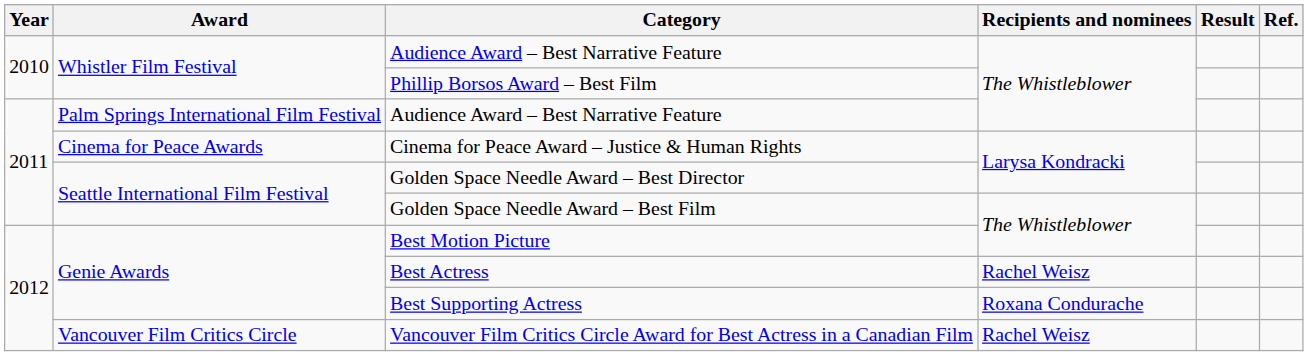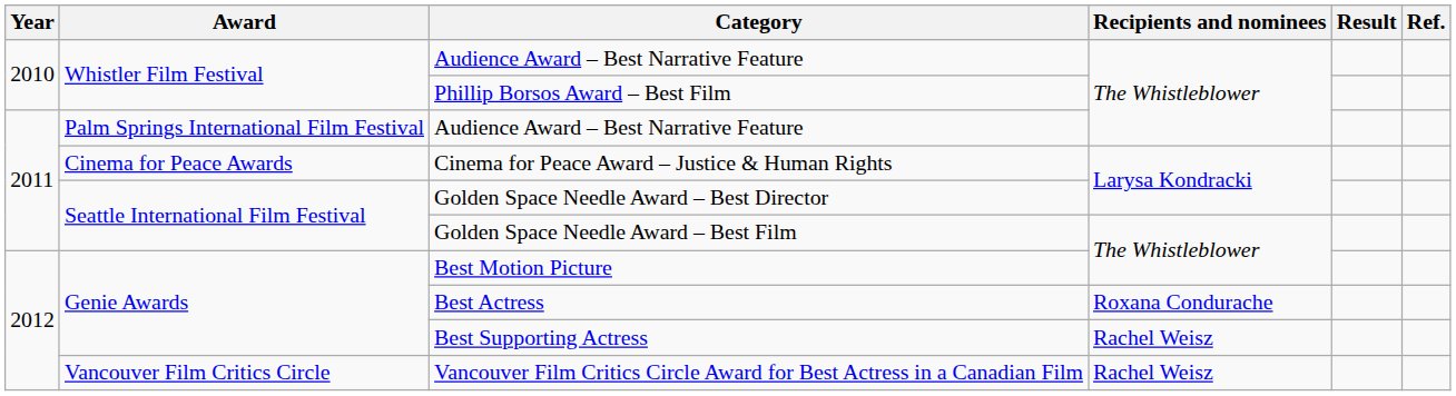Best Actress | Recipients and nominees: Rachel Weisz -> Roxana Condurache
Best Supporting Actress | Recipients and nominees: Roxana Condurache -> Rachel Weisz
